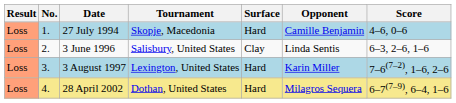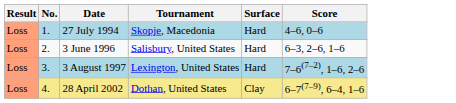- column: Opponent | Camille Benjamin | Linda Sentis | Karin Miller | Milagros Sequera
3 June 1996 | Surface: Clay -> Hard
28 April 2002 | Surface: Hard -> Clay
